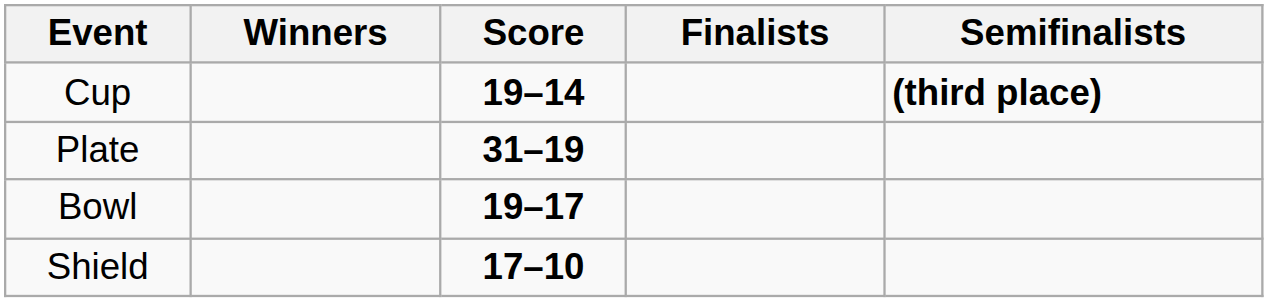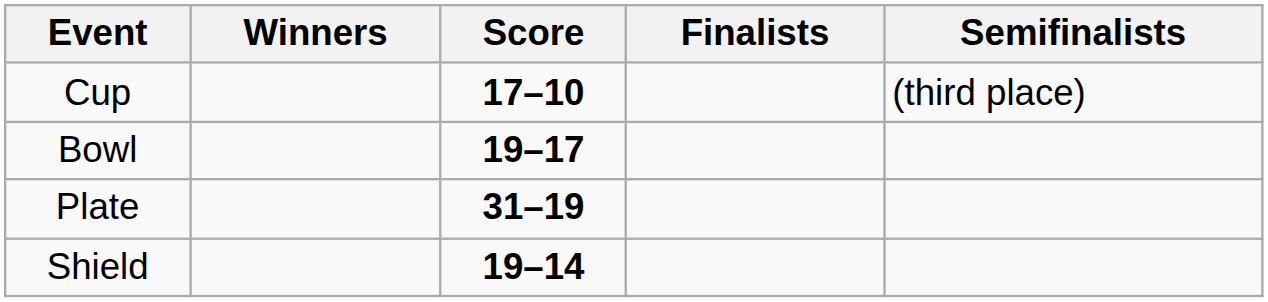Cup | Score: 19–14 -> 17–10
Cup | Semifinalists: bold -> normal
rows swapped: Plate <-> Bowl
Shield | Score: 17–10 -> 19–14
